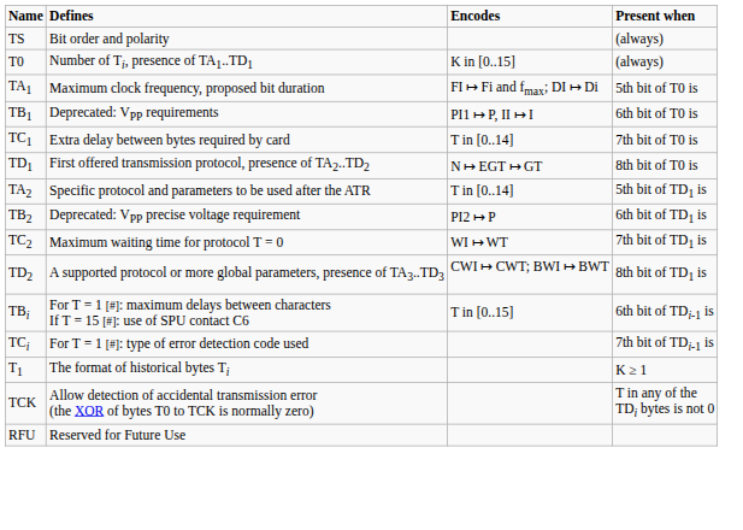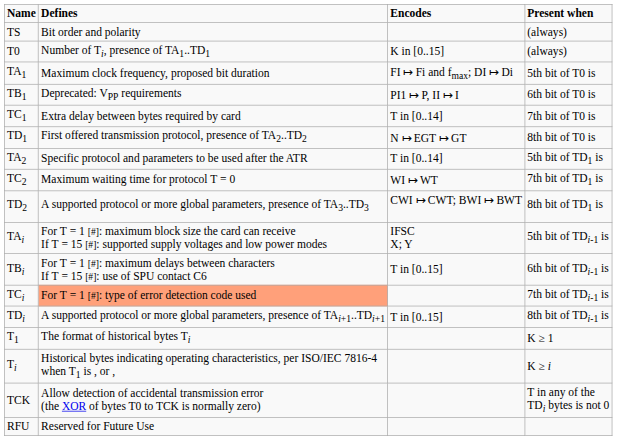- row: TB2 | Deprecated: VPP precise voltage requirement | PI2 ↦ P | 6th bit of TD1 is
+ row: TAi | For T = 1 [#]: maximum block size the card can receive If T = 15 [#]: supported supply voltages and low power modes | IFSC X; Y | 5th bit of TDi-1 is
TCi | Defines: no background -> lightsalmon background
+ row: TDi | A supported protocol or more global parameters, presence of TAi+1..TDi+1 | T in [0..15] | 8th bit of TDi-1 is
+ row: Ti | Historical bytes indicating operating characteristics, per ISO/IEC 7816-4 when T1 is , or , | K ≥ i
